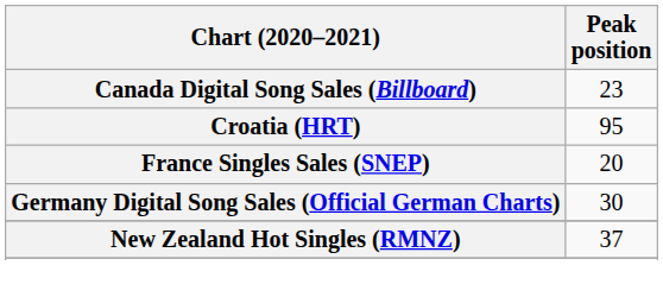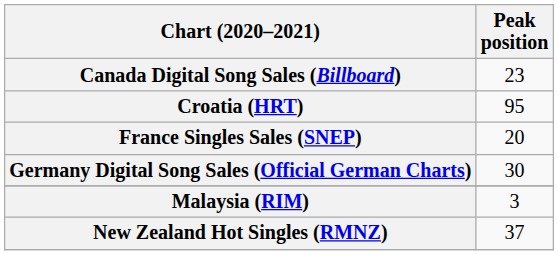+ row: Malaysia (RIM) | 3
